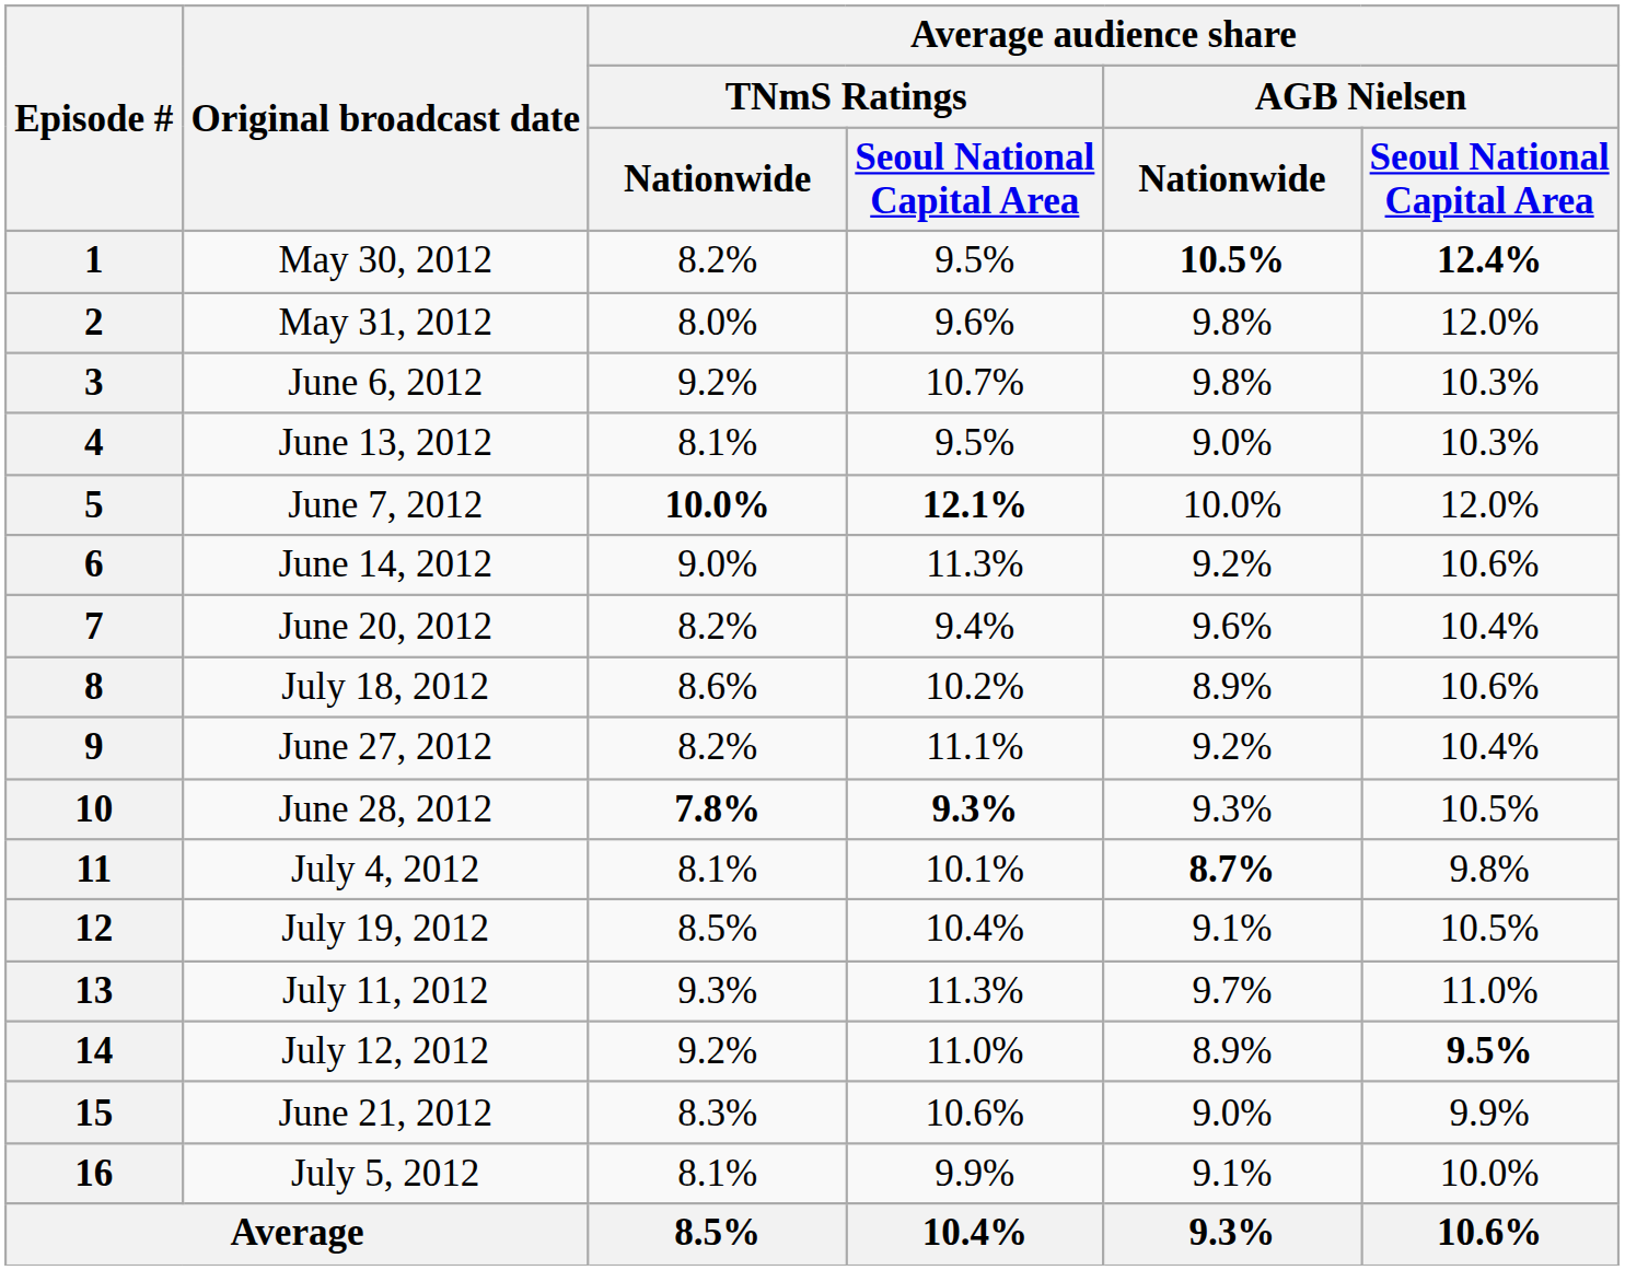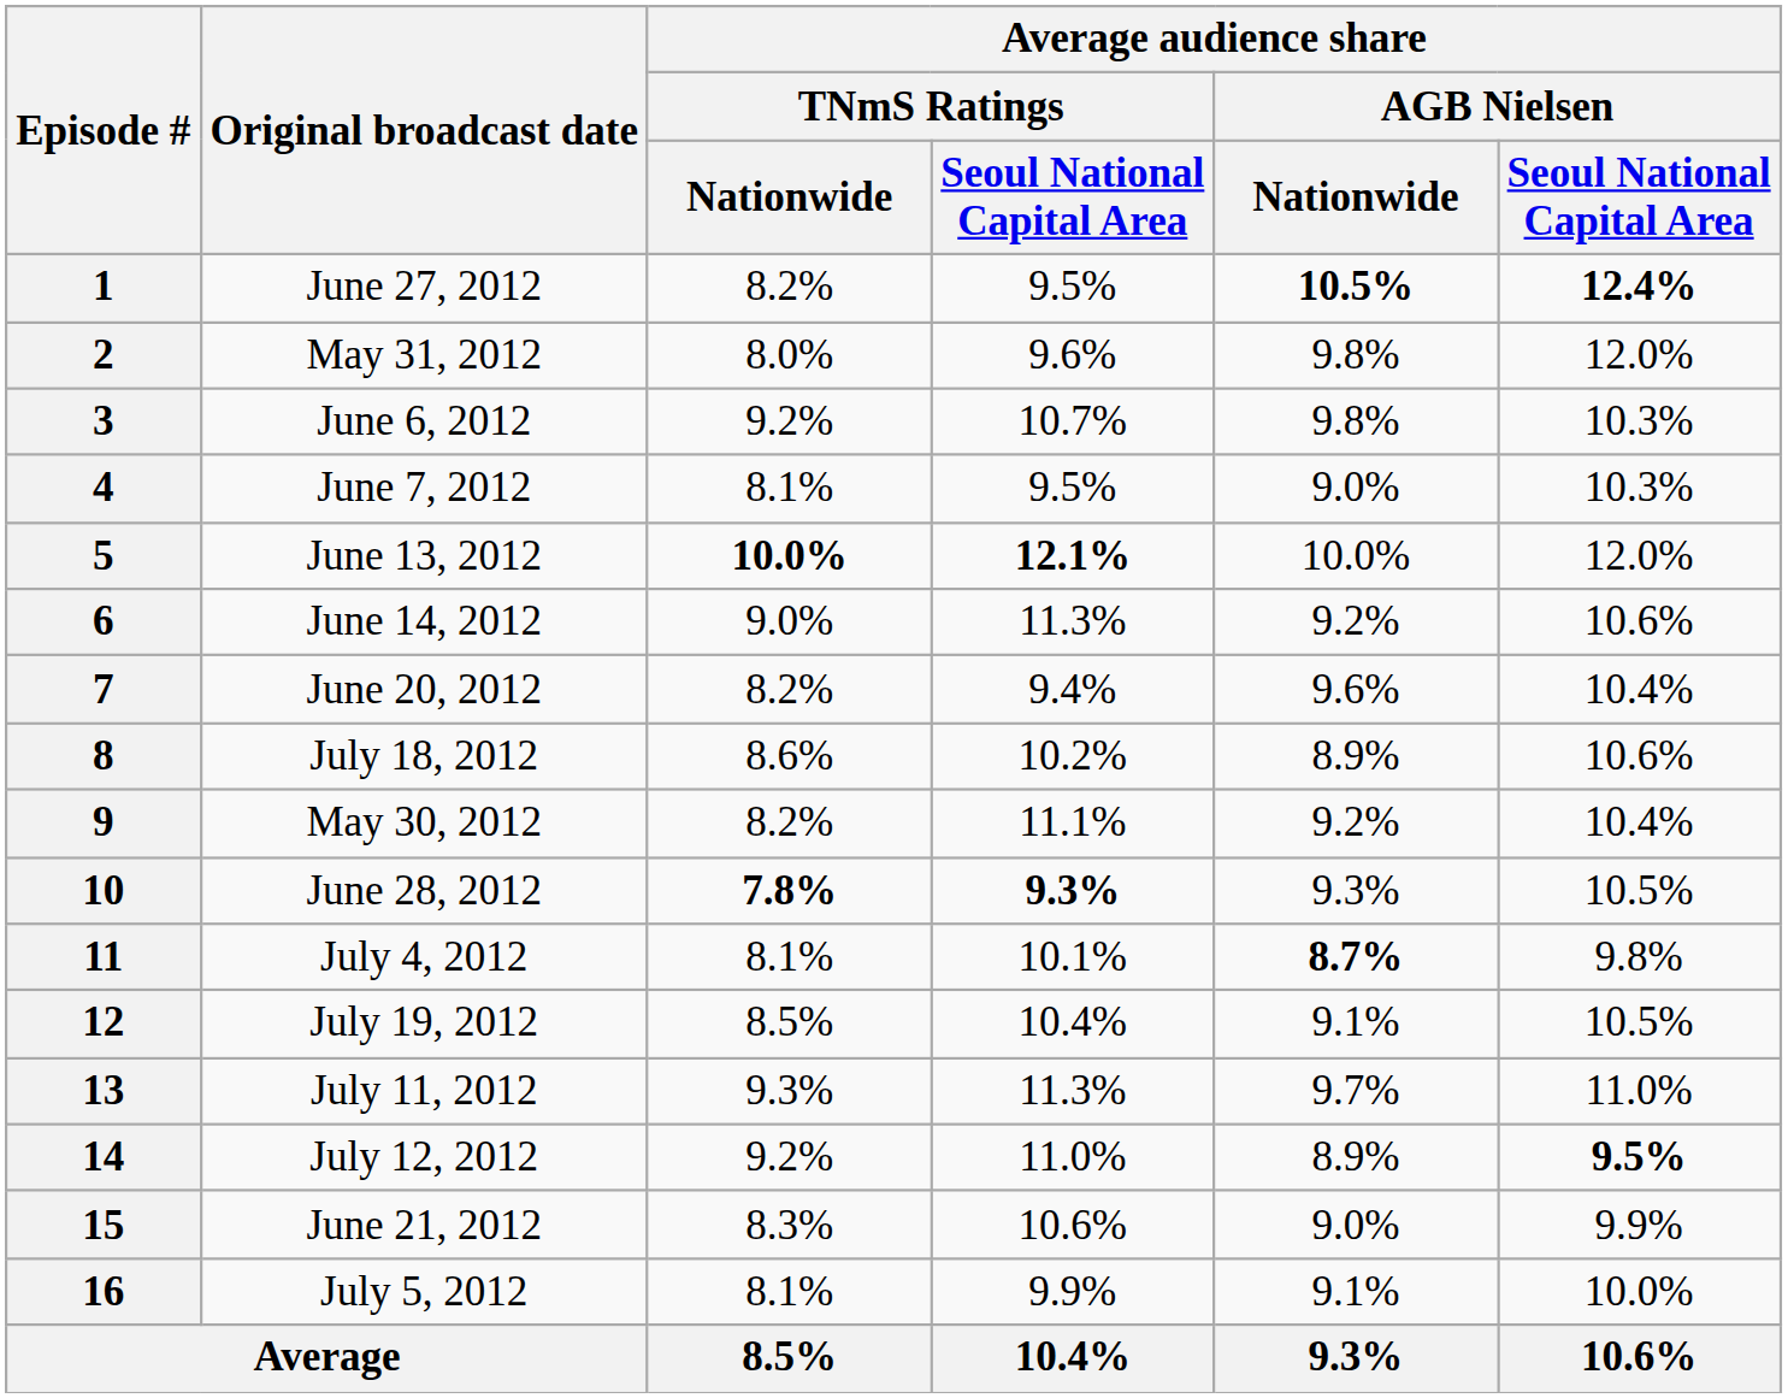1 | Original broadcast date: May 30, 2012 -> June 27, 2012
4 | Original broadcast date: June 13, 2012 -> June 7, 2012
5 | Original broadcast date: June 7, 2012 -> June 13, 2012
9 | Original broadcast date: June 27, 2012 -> May 30, 2012
